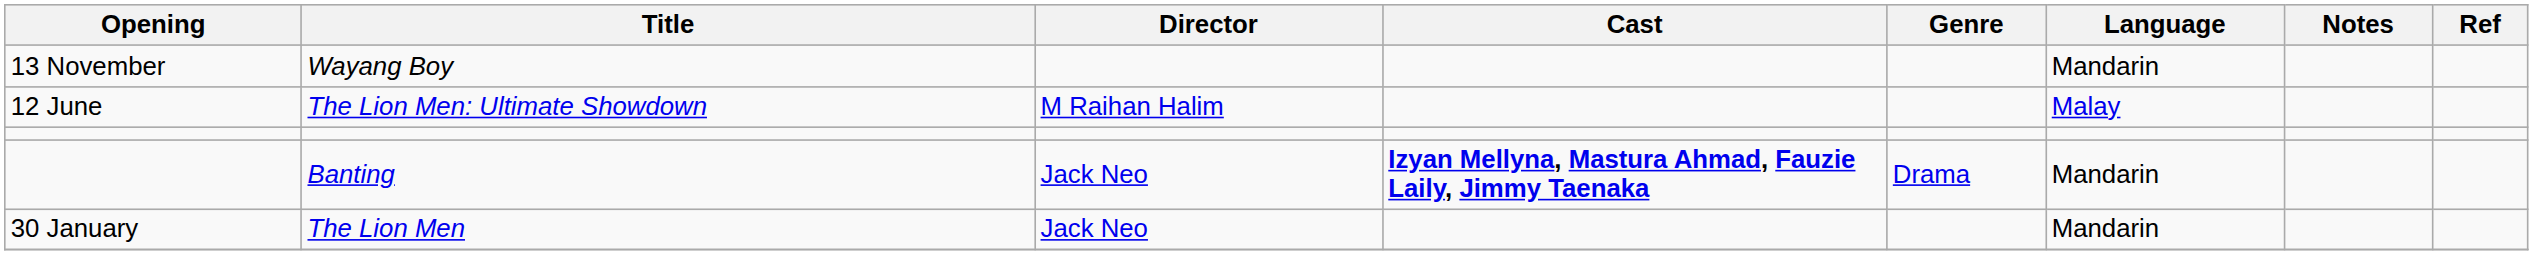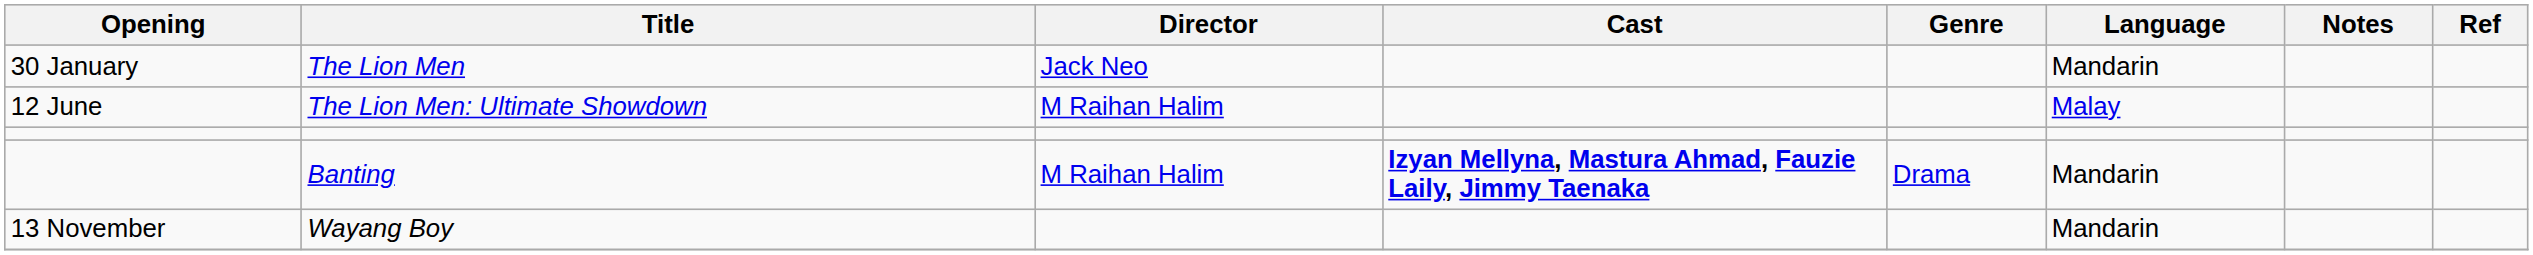rows swapped: The Lion Men <-> Wayang Boy
Banting | Director: Jack Neo -> M Raihan Halim
